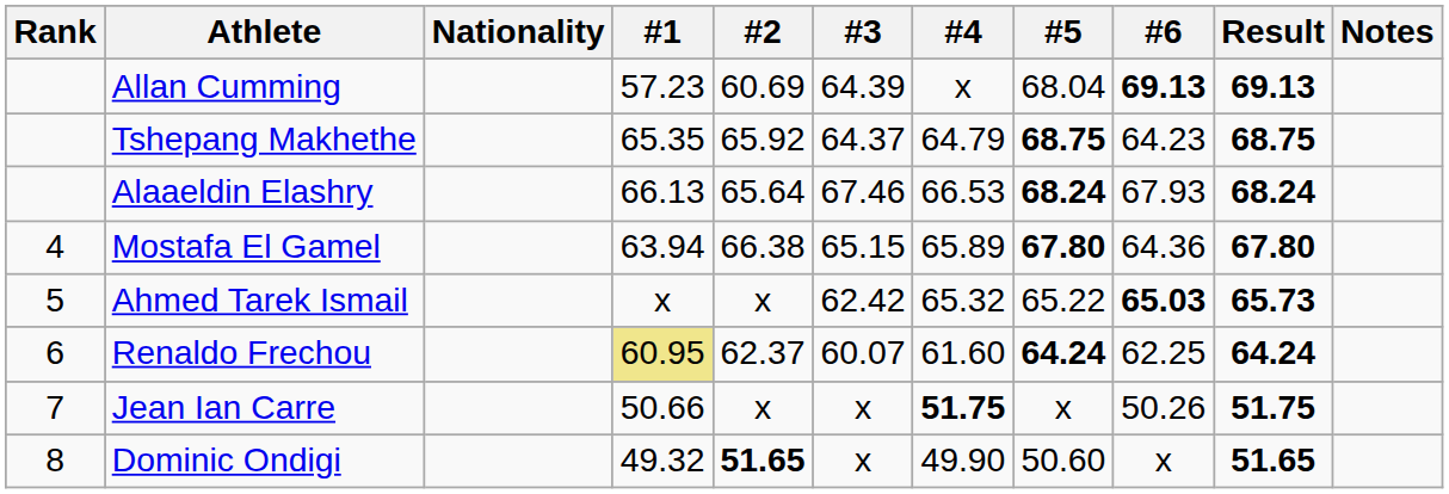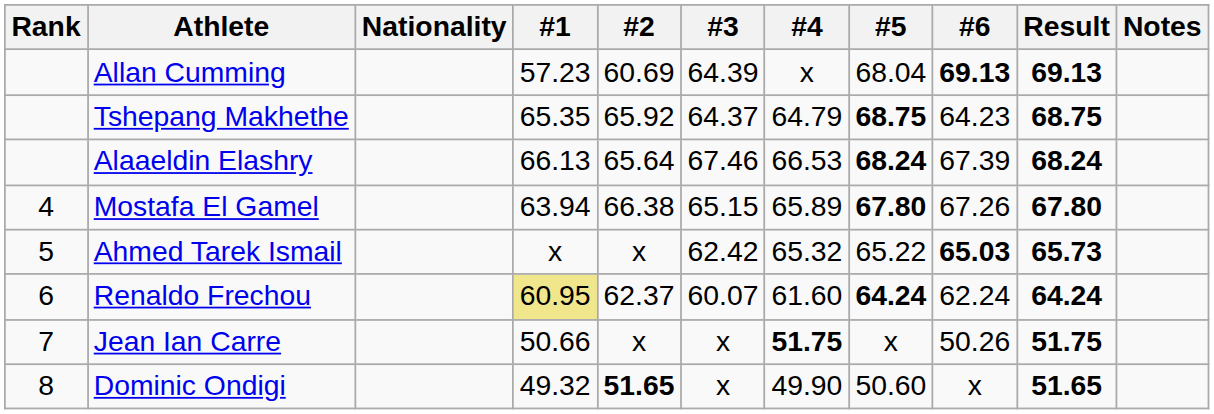Alaaeldin Elashry | #6: 67.93 -> 67.39
Mostafa El Gamel | #6: 64.36 -> 67.26
Renaldo Frechou | #6: 62.25 -> 62.24
